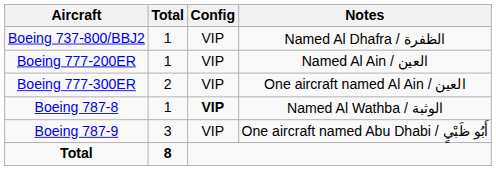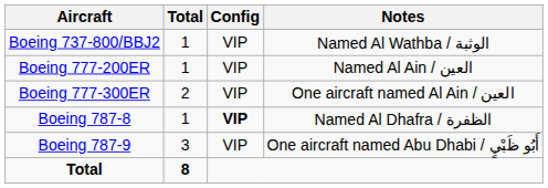Boeing 737-800/BBJ2 | Notes: Named Al Dhafra / الظفرة -> Named Al Wathba / الوثبة
Boeing 787-8 | Notes: Named Al Wathba / الوثبة -> Named Al Dhafra / الظفرة
